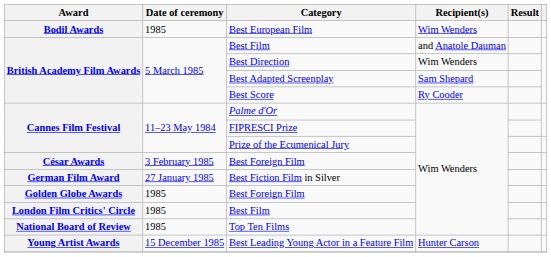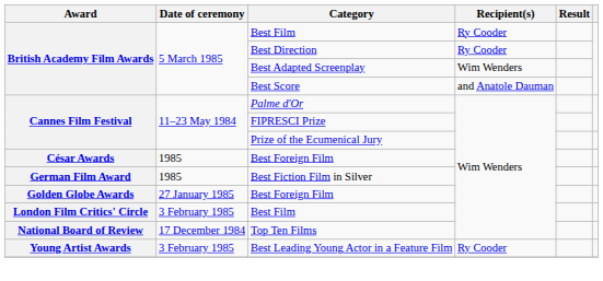- row: Bodil Awards | 1985 | Best European Film | Wim Wenders
British Academy Film Awards / Best Film | Recipient(s): and Anatole Dauman -> Ry Cooder
Best Direction | Recipient(s): Wim Wenders -> Ry Cooder
Best Adapted Screenplay | Recipient(s): Sam Shepard -> Wim Wenders
Best Score | Recipient(s): Ry Cooder -> and Anatole Dauman
César Awards / Best Foreign Film | Date of ceremony: 3 February 1985 -> 1985
Best Fiction Film in Silver | Date of ceremony: 27 January 1985 -> 1985
Golden Globe Awards / Best Foreign Film | Date of ceremony: 1985 -> 27 January 1985
London Film Critics' Circle / Best Film | Date of ceremony: 1985 -> 3 February 1985
Top Ten Films | Date of ceremony: 1985 -> 17 December 1984
Best Leading Young Actor in a Feature Film | Date of ceremony: 15 December 1985 -> 3 February 1985
Best Leading Young Actor in a Feature Film | Recipient(s): Hunter Carson -> Ry Cooder
